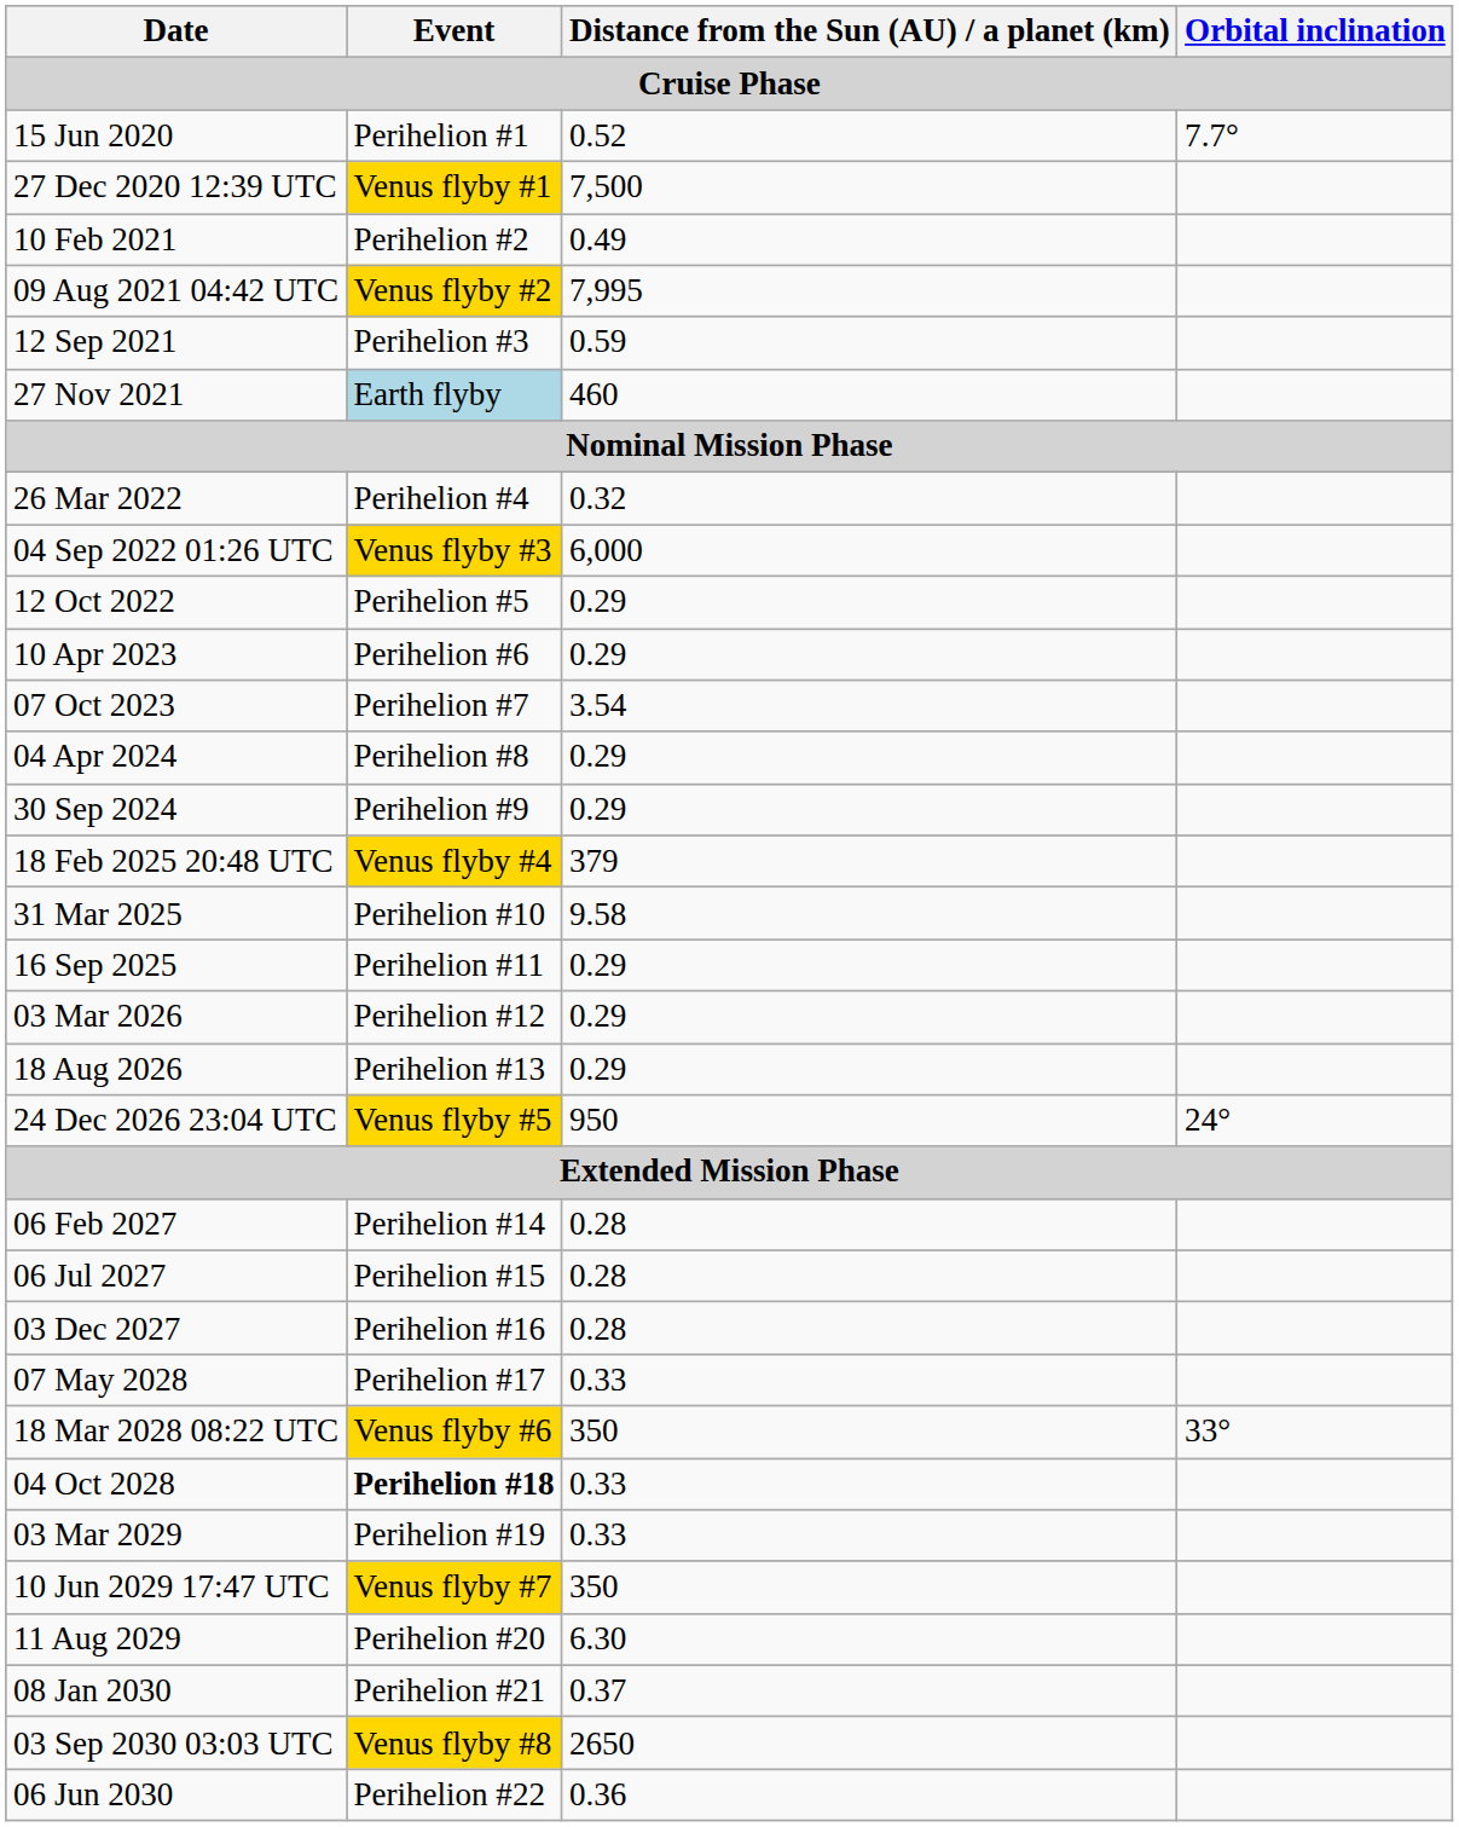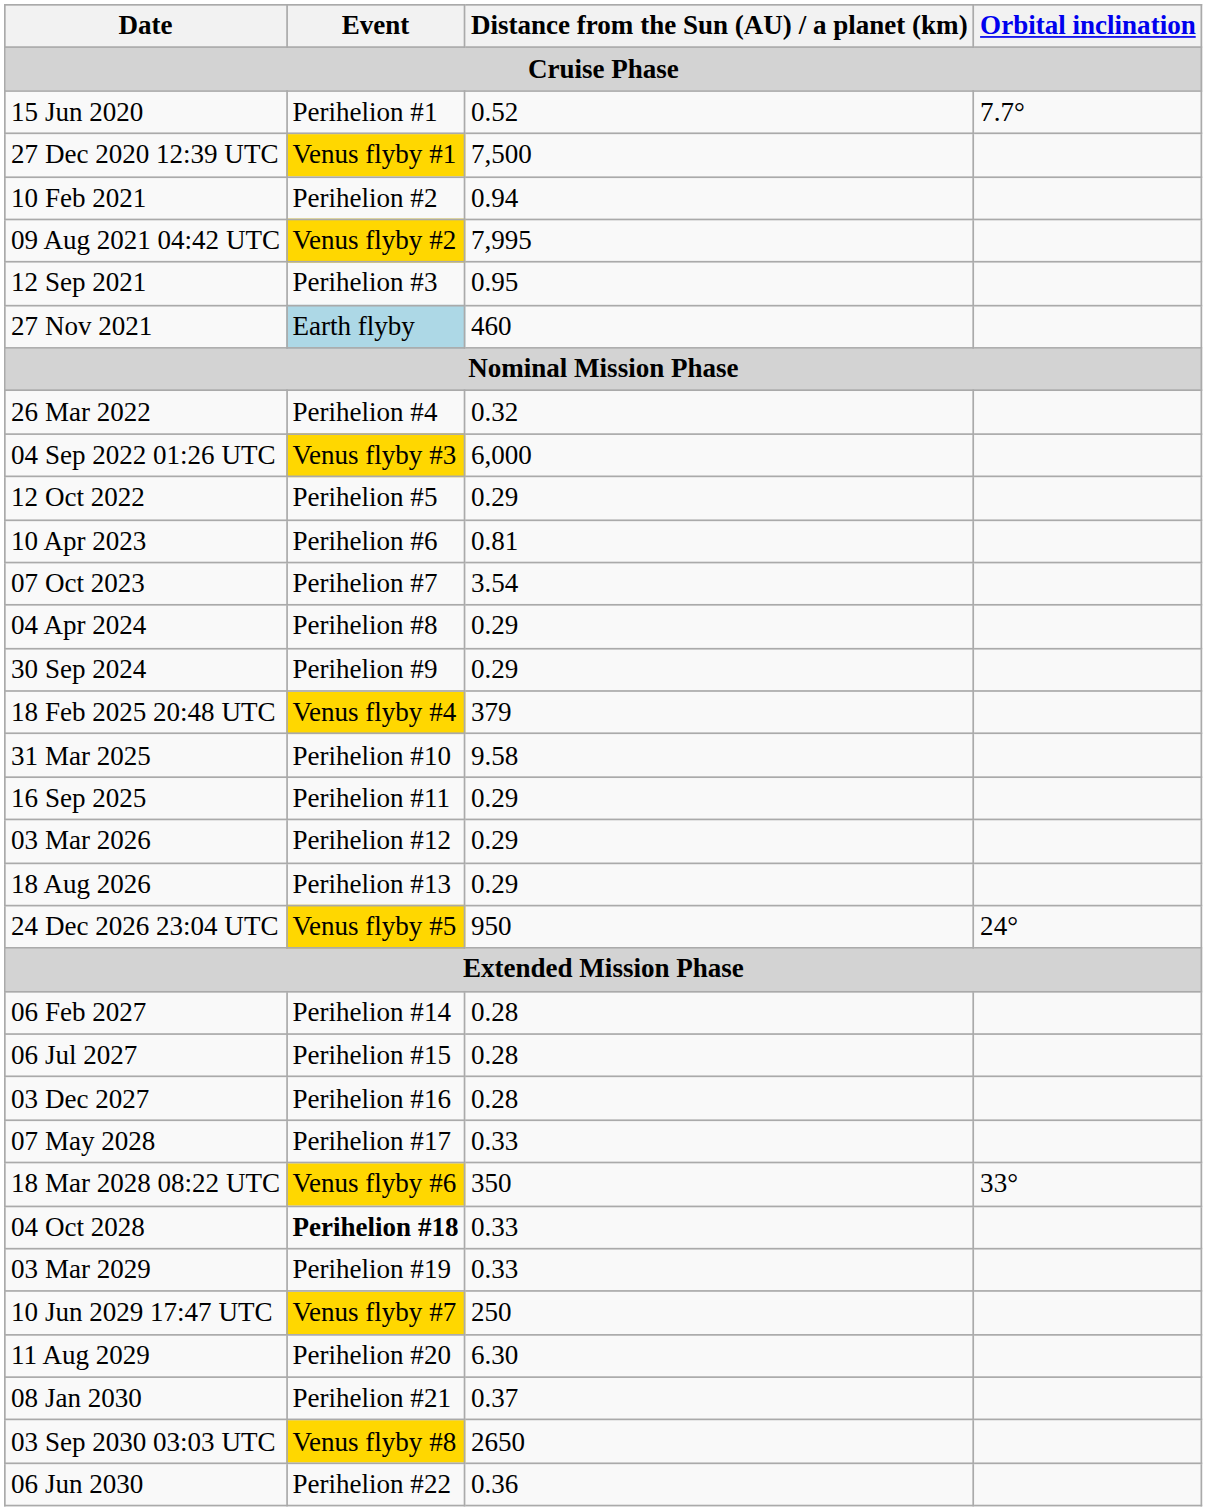10 Feb 2021 | Distance from the Sun (AU) / a planet (km): 0.49 -> 0.94
12 Sep 2021 | Distance from the Sun (AU) / a planet (km): 0.59 -> 0.95
10 Apr 2023 | Distance from the Sun (AU) / a planet (km): 0.29 -> 0.81
10 Jun 2029 17:47 UTC | Distance from the Sun (AU) / a planet (km): 350 -> 250
